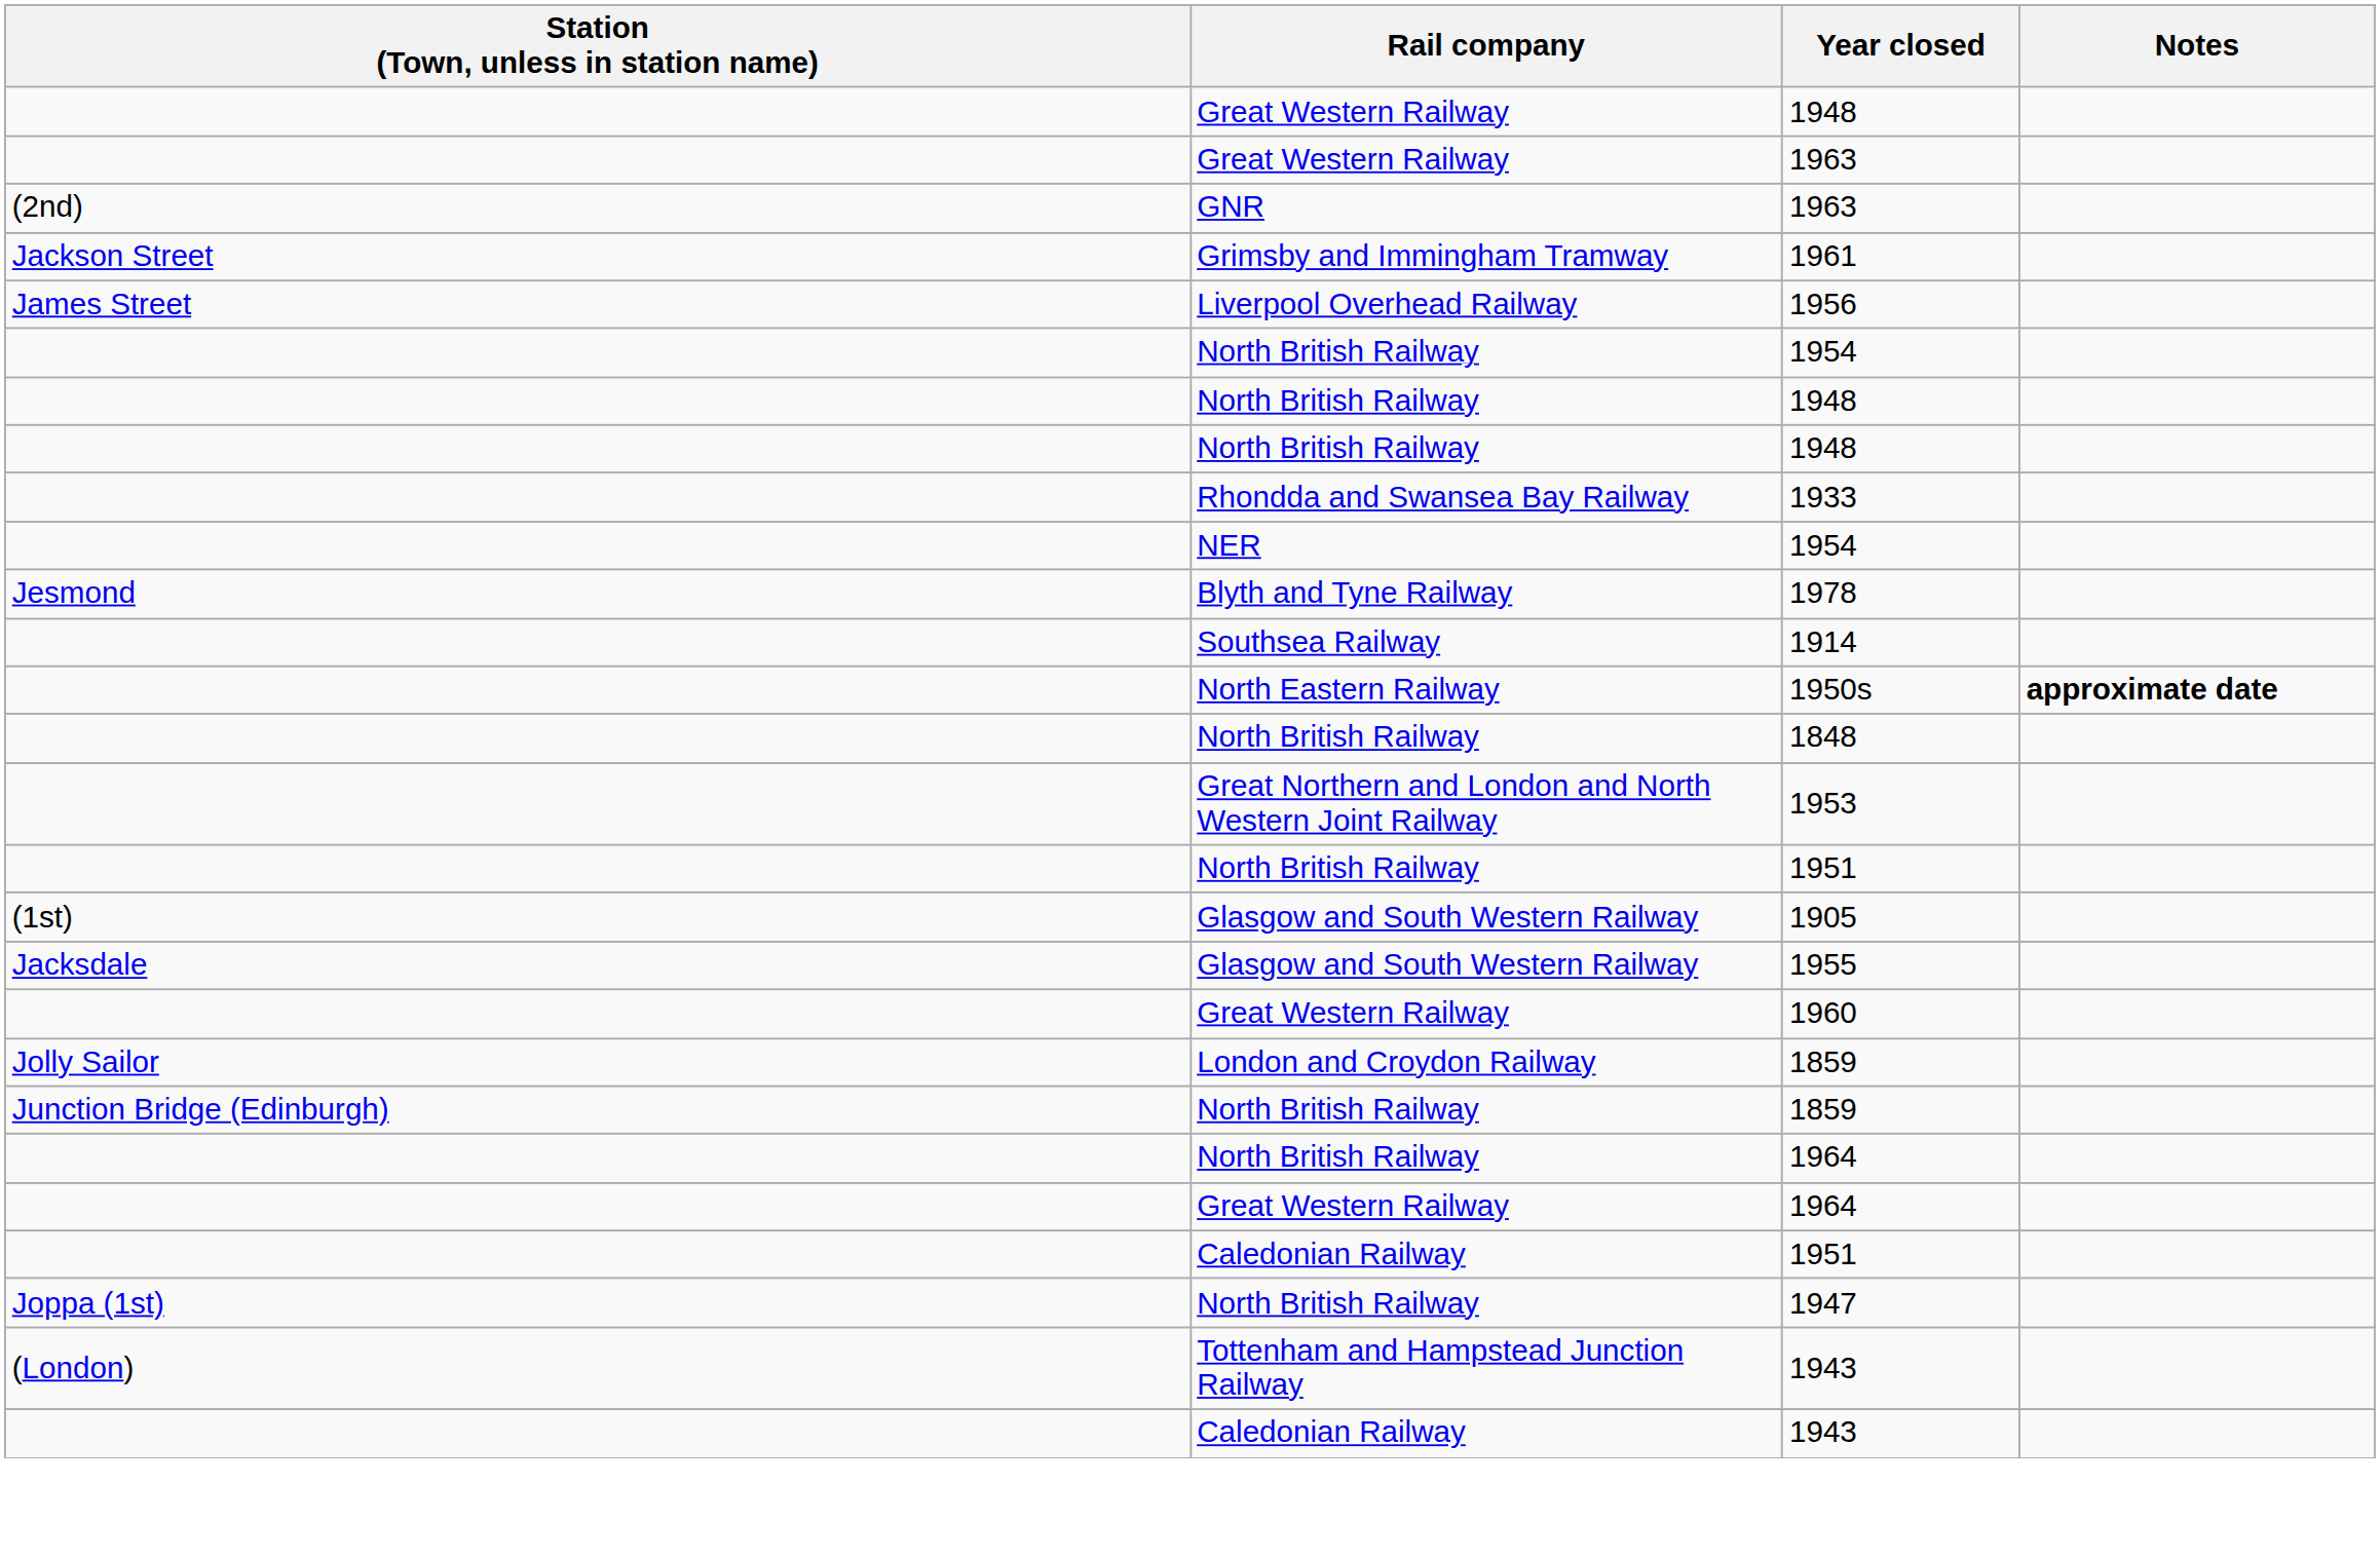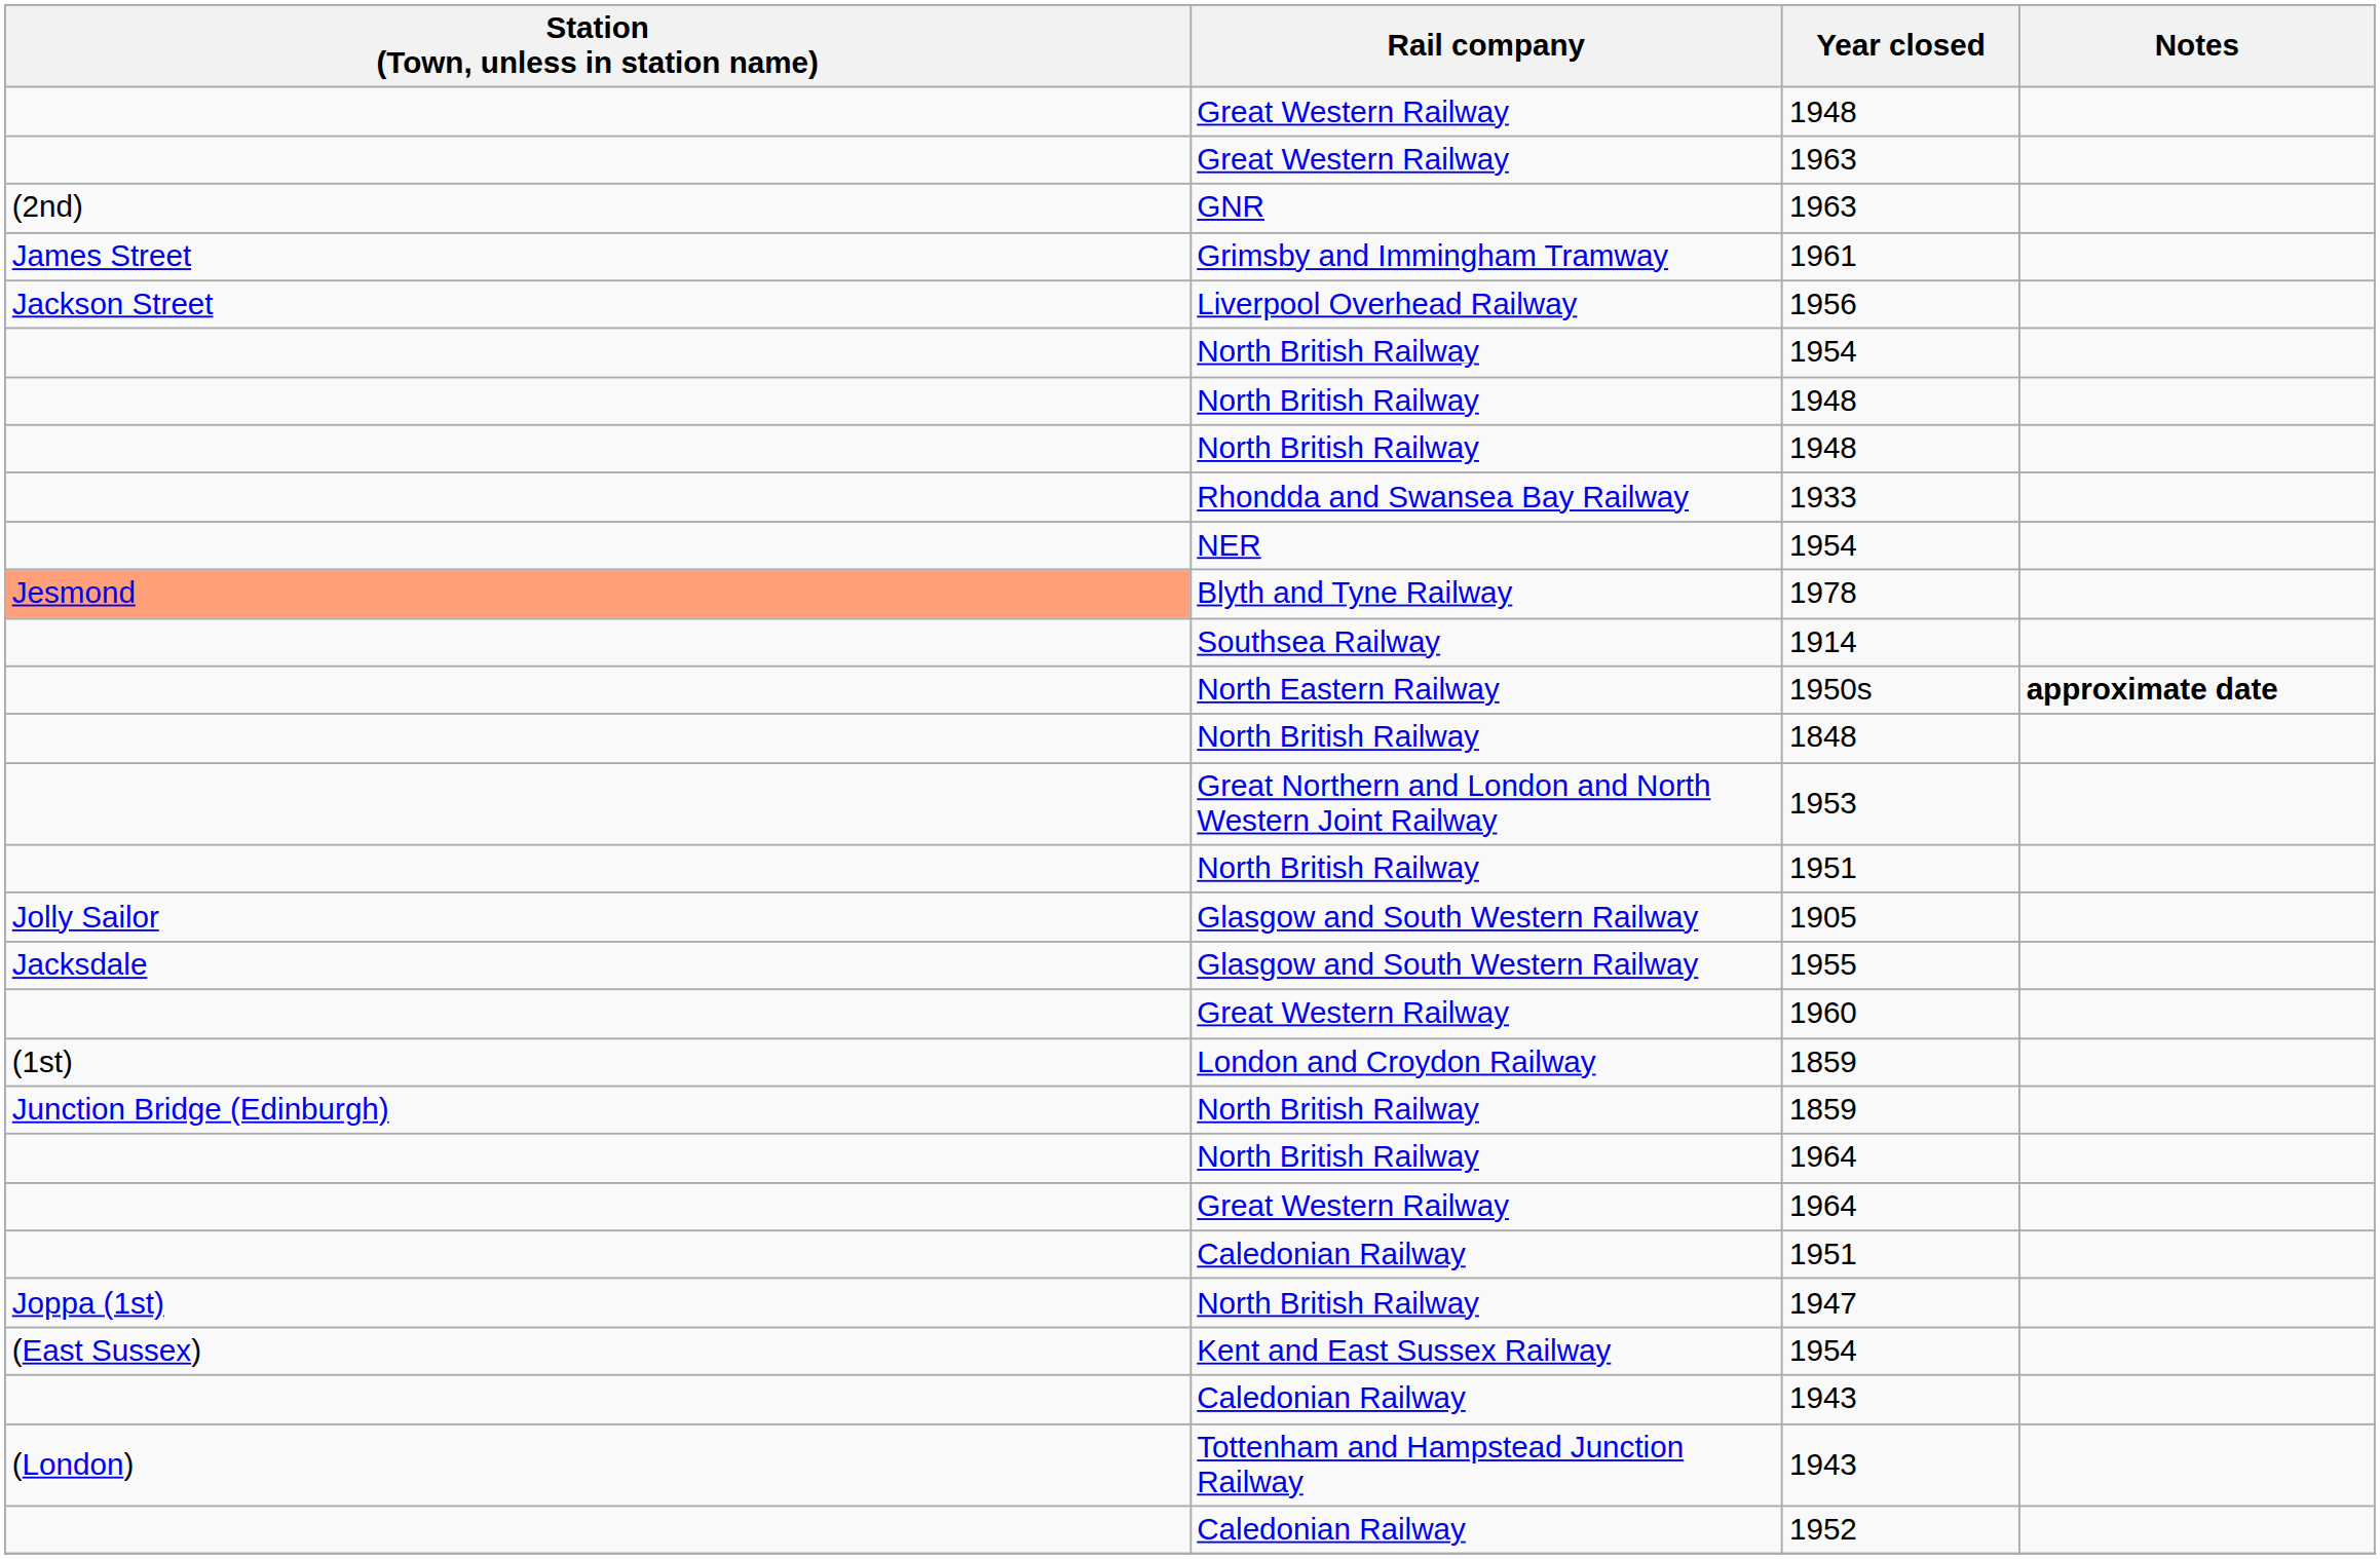1961 | Station (Town, unless in station name): Jackson Street -> James Street
1956 | Station (Town, unless in station name): James Street -> Jackson Street
1978 | Station (Town, unless in station name): no background -> lightsalmon background
1905 | Station (Town, unless in station name): (1st) -> Jolly Sailor
London and Croydon Railway / 1859 | Station (Town, unless in station name): Jolly Sailor -> (1st)
+ row: (East Sussex) | Kent and East Sussex Railway | 1954
rows swapped: Tottenham and Hampstead Junction Railway / 1943 <-> Caledonian Railway / 1943
+ row: Caledonian Railway | 1952
